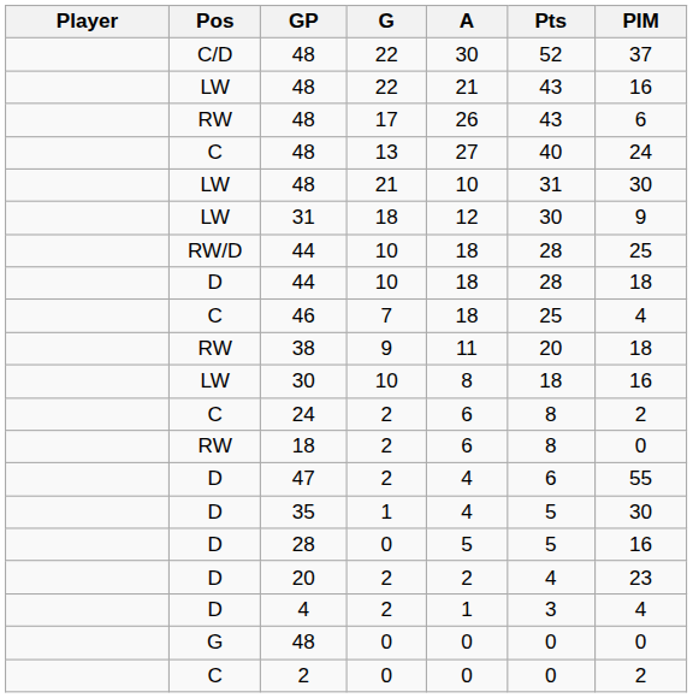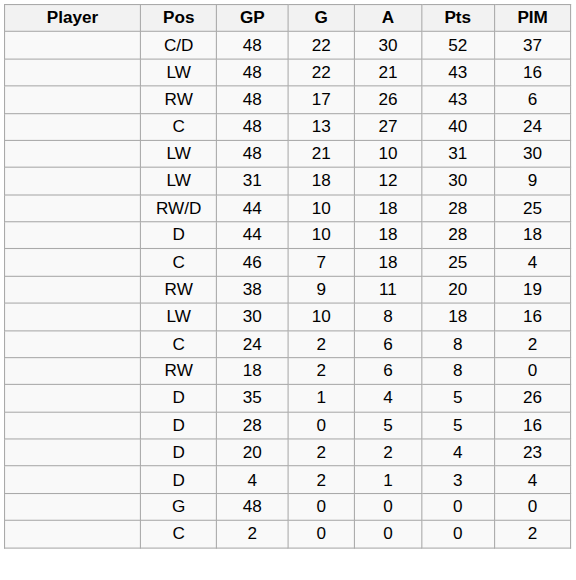38 | PIM: 18 -> 19
- row: D | 47 | 2 | 4 | 6 | 55
35 | PIM: 30 -> 26
